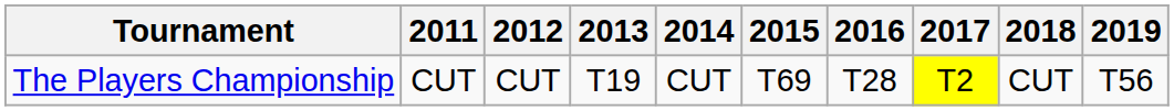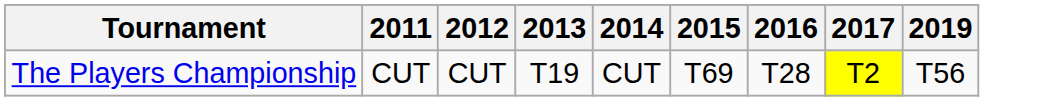- column: 2018 | CUT
